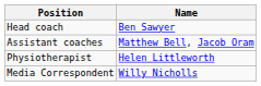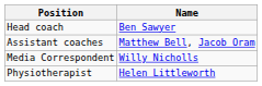rows swapped: Physiotherapist <-> Media Correspondent
